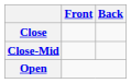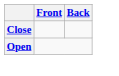- row: Close-Mid
